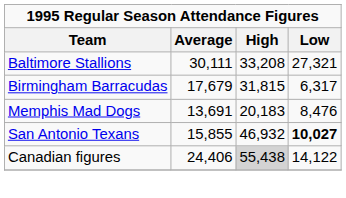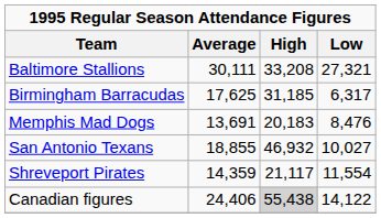Birmingham Barracudas | Average: 17,679 -> 17,625
Birmingham Barracudas | High: 31,815 -> 31,185
San Antonio Texans | Average: 15,855 -> 18,855
San Antonio Texans | Low: bold -> normal
+ row: Shreveport Pirates | 14,359 | 21,117 | 11,554
